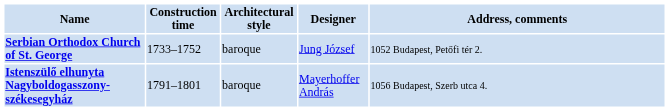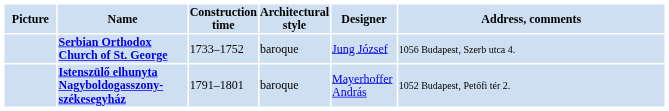+ column: Picture
Serbian Orthodox Church of St. George | Address, comments: 1052 Budapest, Petőfi tér 2. -> 1056 Budapest, Szerb utca 4.
Istenszülő elhunyta Nagyboldogasszony-székesegyház | Address, comments: 1056 Budapest, Szerb utca 4. -> 1052 Budapest, Petőfi tér 2.
